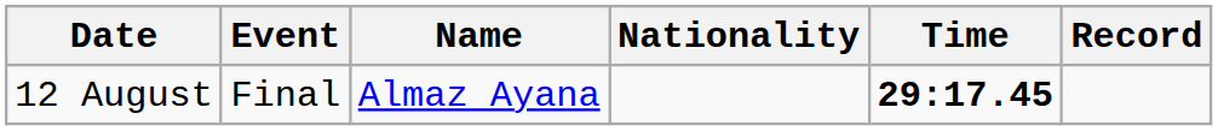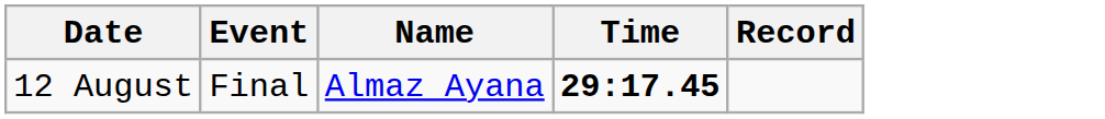- column: Nationality
